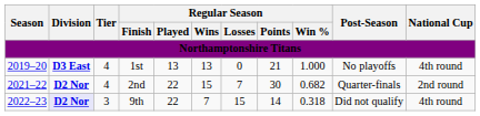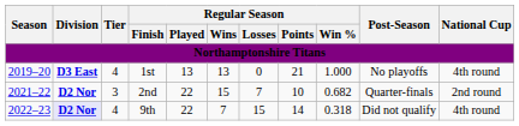2nd | Tier: 4 -> 3
2nd | Regular Season / Points: 30 -> 10
9th | Tier: 3 -> 4
